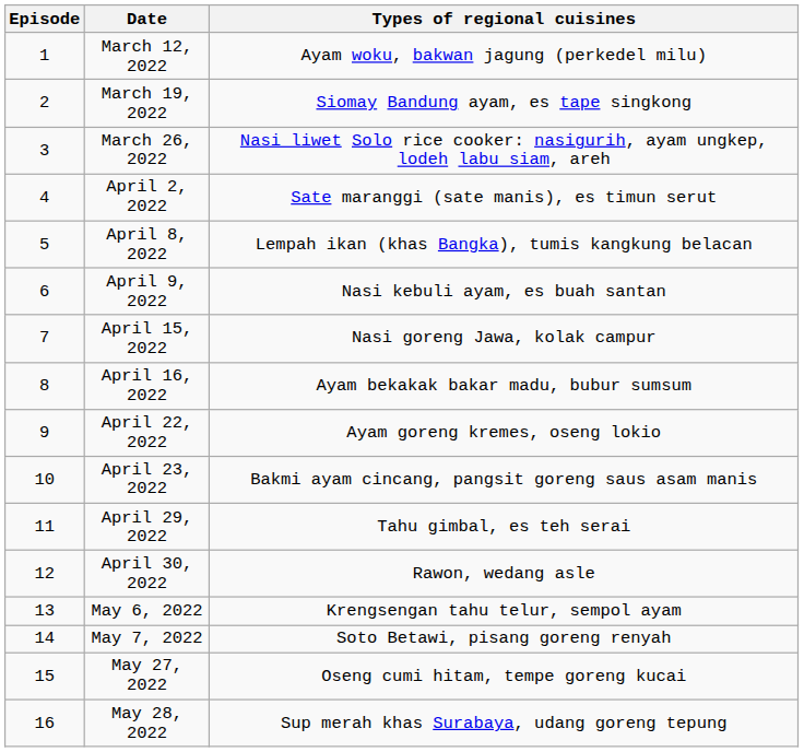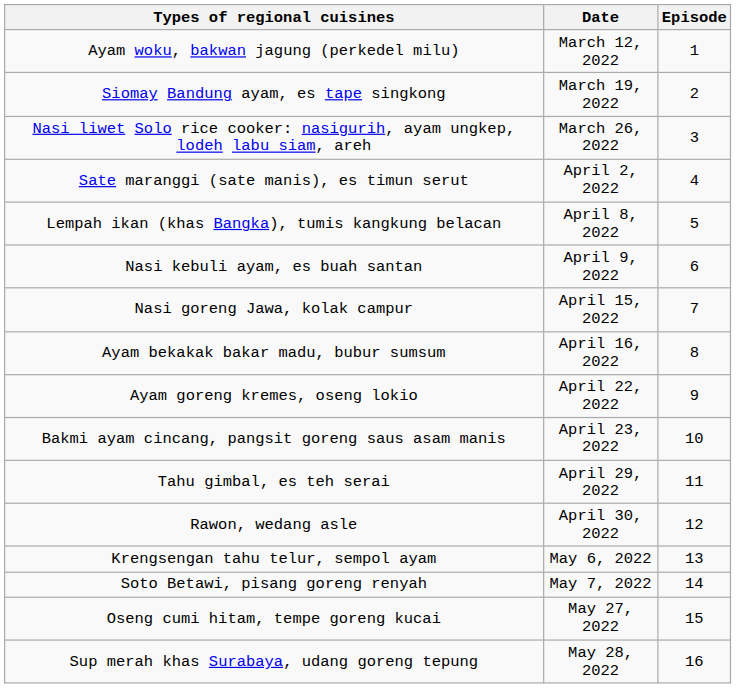columns swapped: Episode <-> Types of regional cuisines
